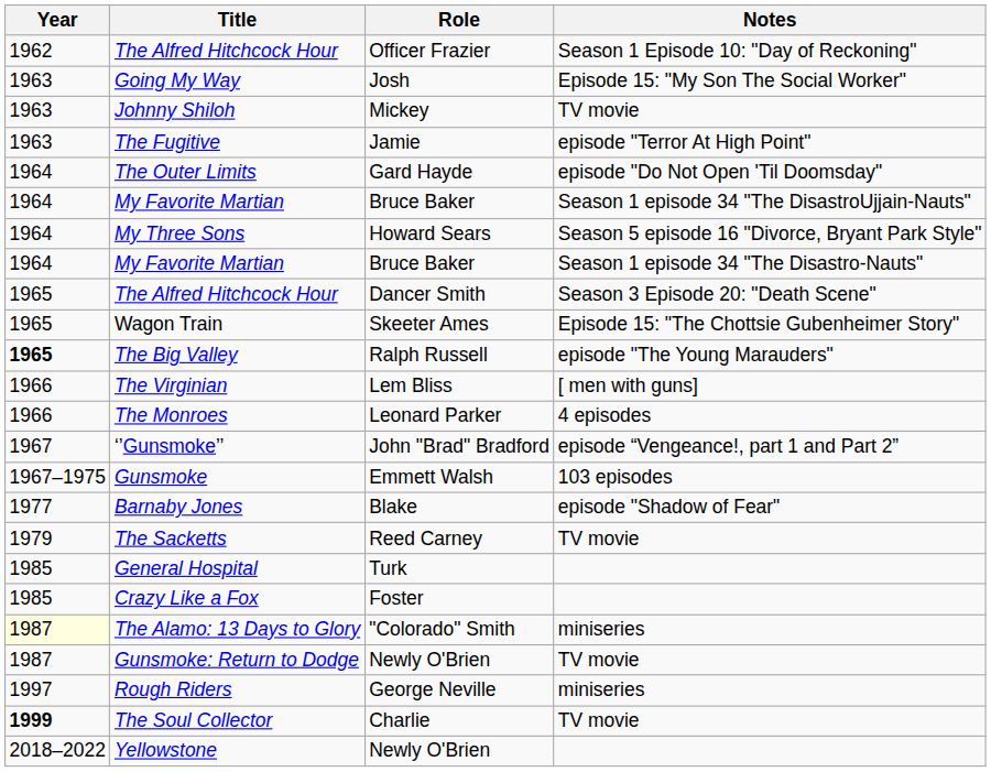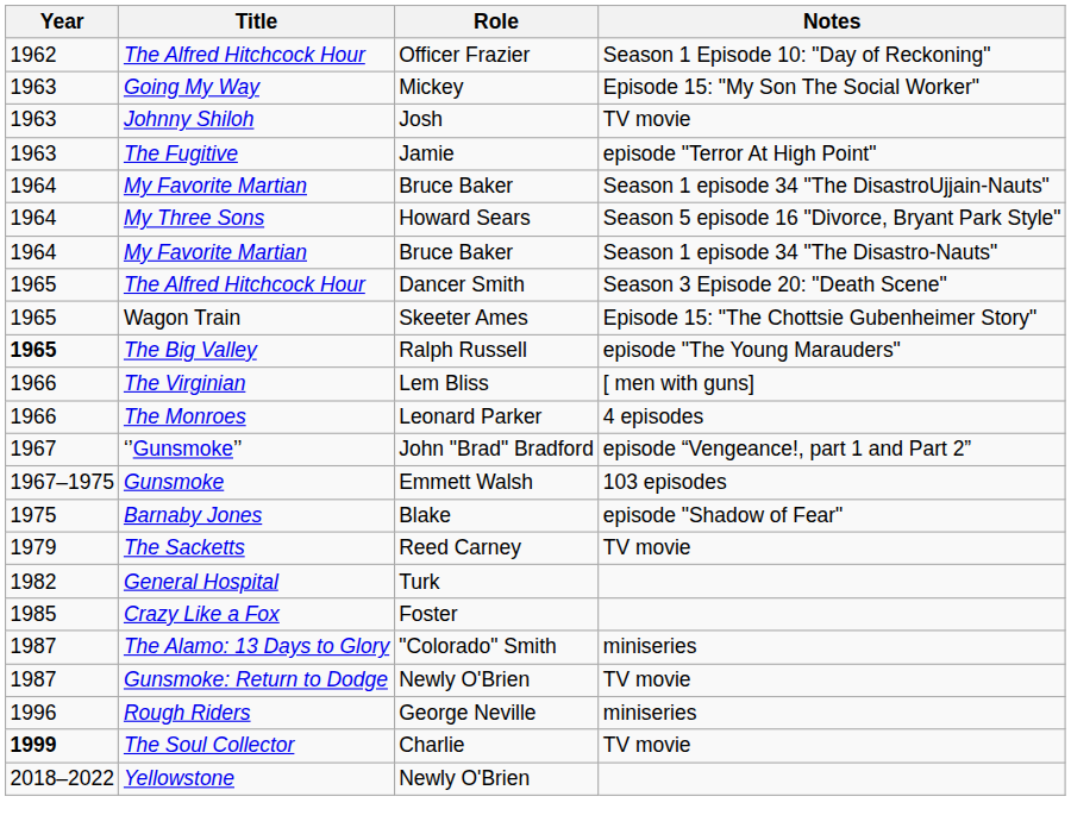Going My Way | Role: Josh -> Mickey
Johnny Shiloh | Role: Mickey -> Josh
- row: 1964 | The Outer Limits | Gard Hayde | episode "Do Not Open 'Til Doomsday"
Barnaby Jones | Year: 1977 -> 1975
General Hospital | Year: 1985 -> 1982
The Alamo: 13 Days to Glory | Year: lightyellow background -> no background
Rough Riders | Year: 1997 -> 1996
